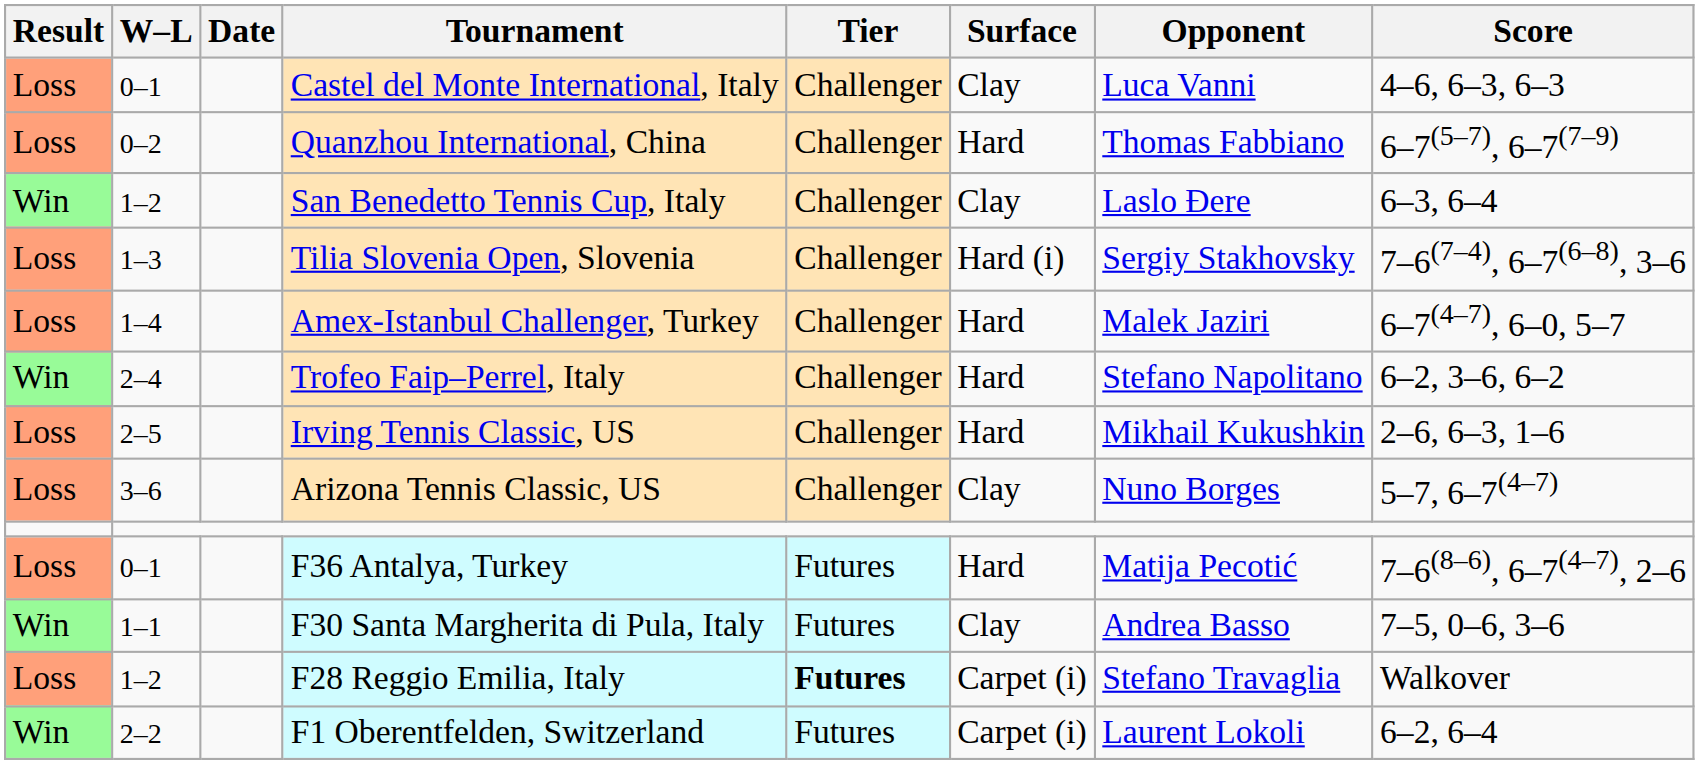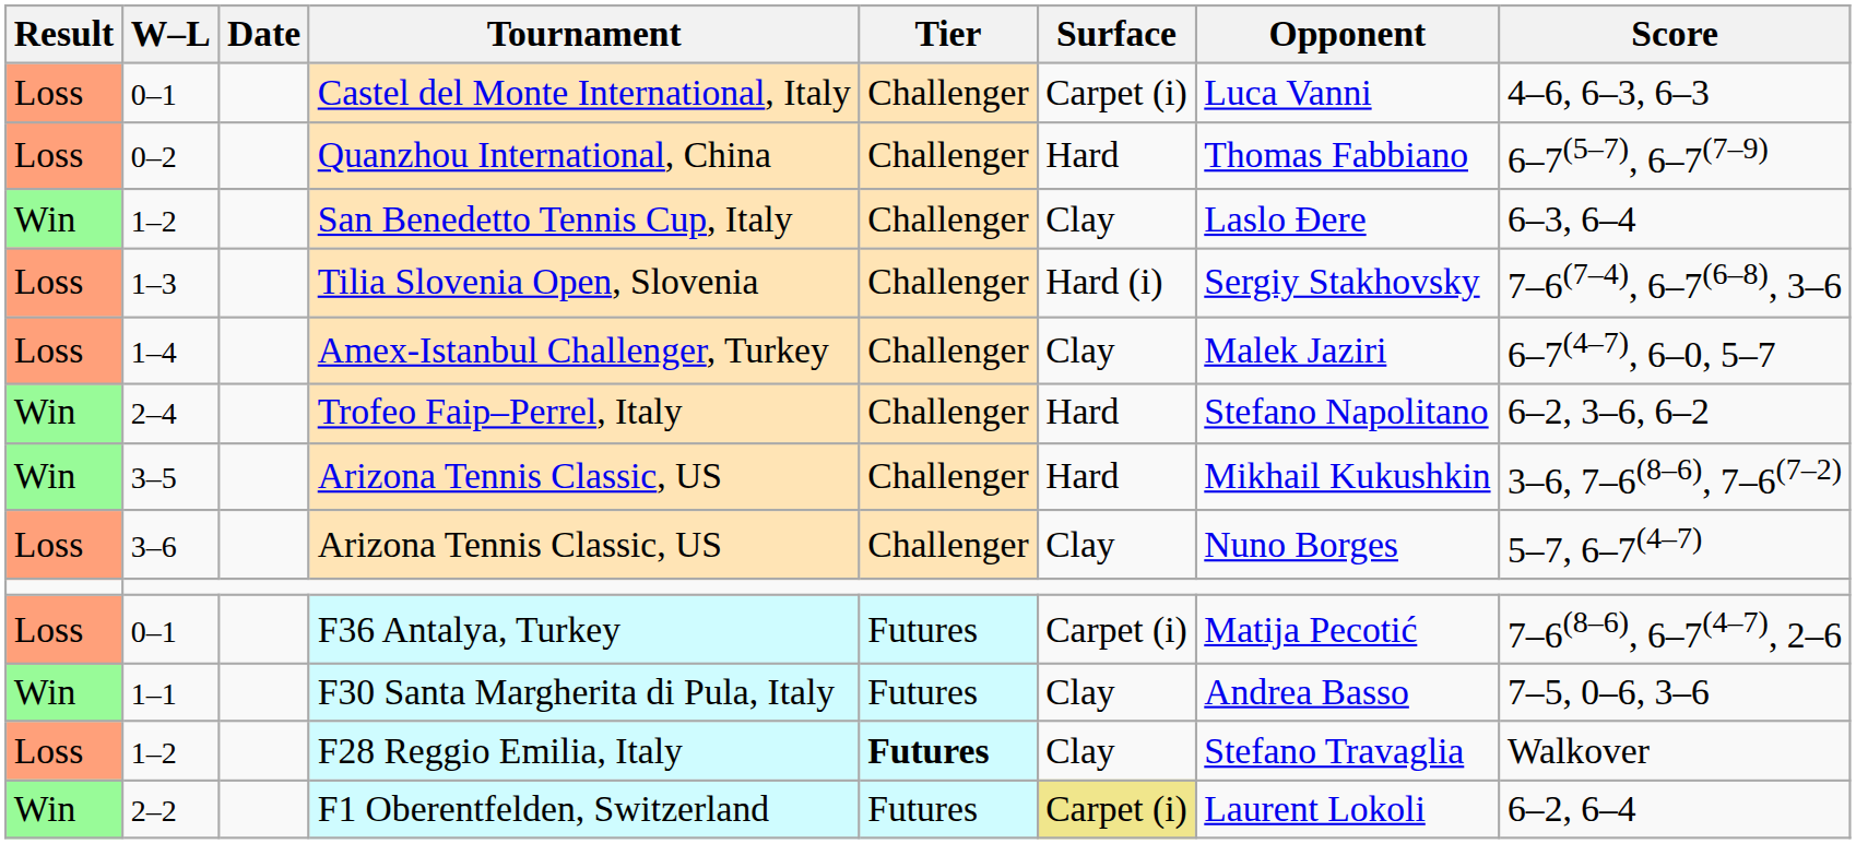Castel del Monte International, Italy | Surface: Clay -> Carpet (i)
Amex-Istanbul Challenger, Turkey | Surface: Hard -> Clay
- row: Loss | 2–5 | Irving Tennis Classic, US | Challenger | Hard | Mikhail Kukushkin | 2–6, 6–3, 1–6
+ row: Win | 3–5 | Arizona Tennis Classic, US | Challenger | Hard | Mikhail Kukushkin | 3–6, 7–6(8–6), 7–6(7–2)
F36 Antalya, Turkey | Surface: Hard -> Carpet (i)
F28 Reggio Emilia, Italy | Surface: Carpet (i) -> Clay
F1 Oberentfelden, Switzerland | Surface: no background -> khaki background
